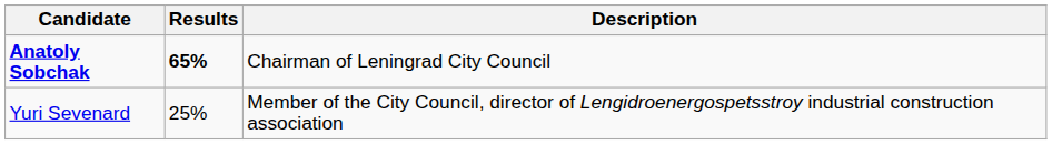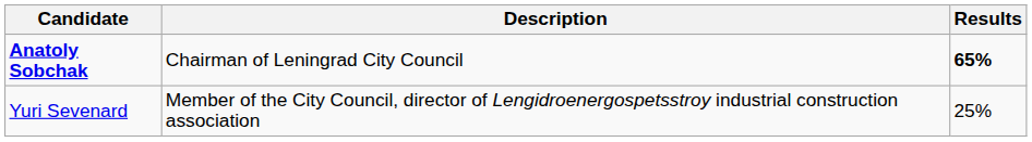columns swapped: Description <-> Results
